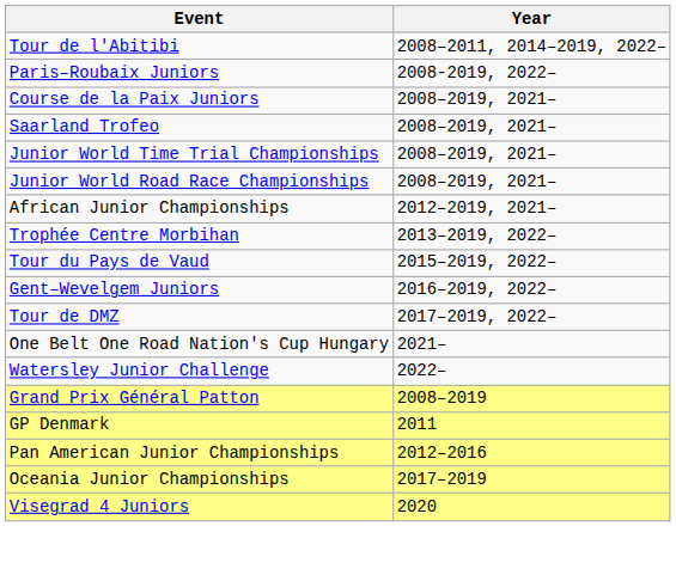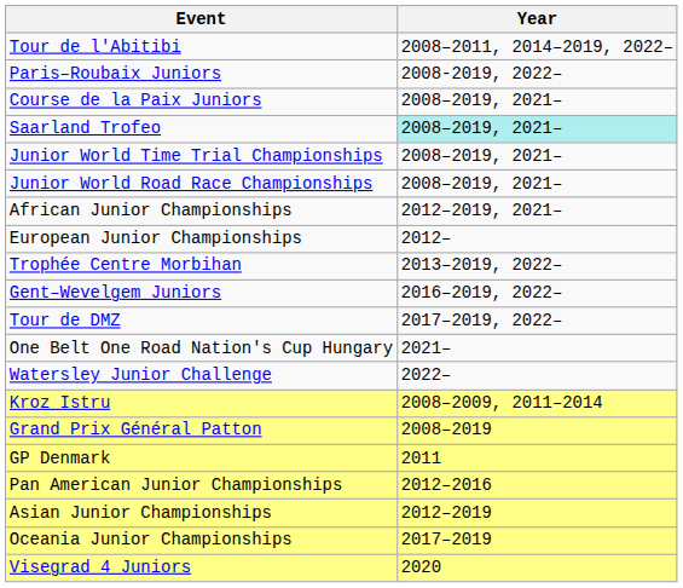Saarland Trofeo | Year: no background -> paleturquoise background
+ row: European Junior Championships | 2012–
- row: Tour du Pays de Vaud | 2015–2019, 2022–
+ row: Kroz Istru | 2008–2009, 2011–2014
+ row: Asian Junior Championships | 2012–2019
